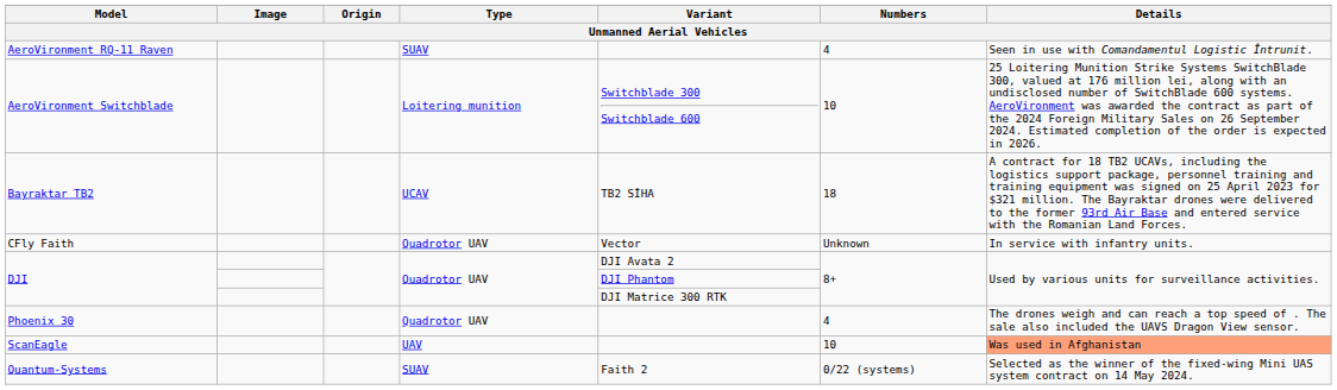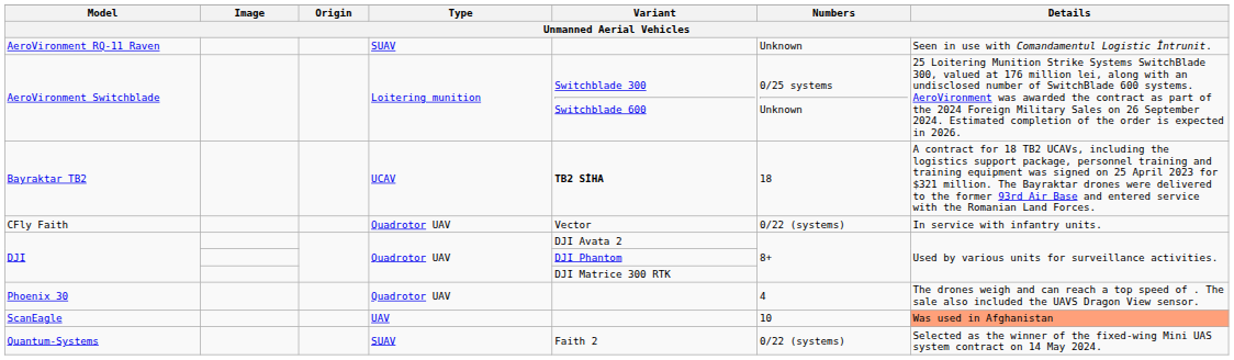AeroVironment RQ-11 Raven | Numbers: 4 -> Unknown
AeroVironment Switchblade | Numbers: 10 -> 0/25 systems Unknown
Bayraktar TB2 | Variant: normal -> bold
CFly Faith | Numbers: Unknown -> 0/22 (systems)
